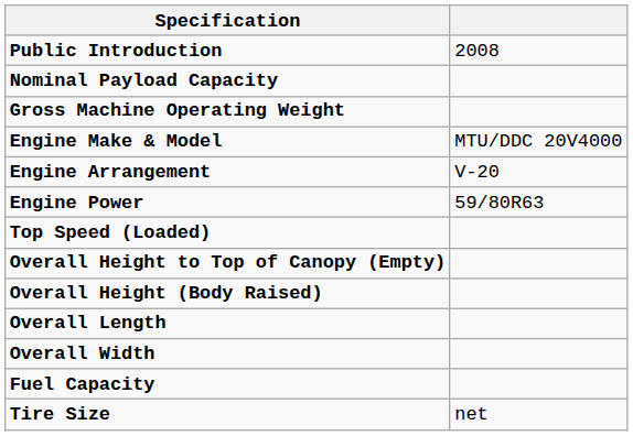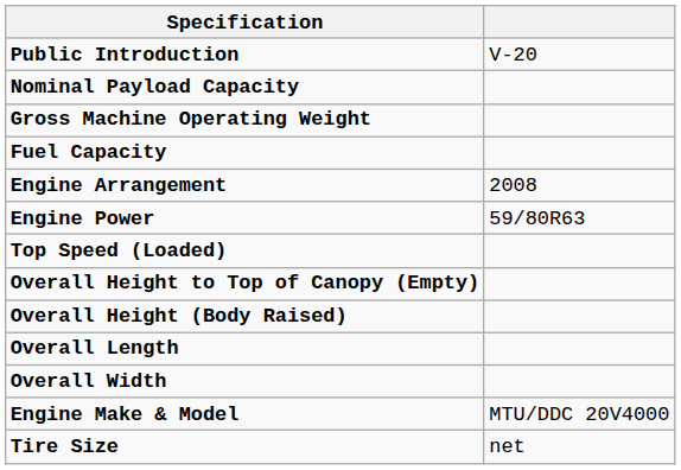Public Introduction | column 2: 2008 -> V-20
rows swapped: Engine Make & Model <-> Fuel Capacity
Engine Arrangement | column 2: V-20 -> 2008
